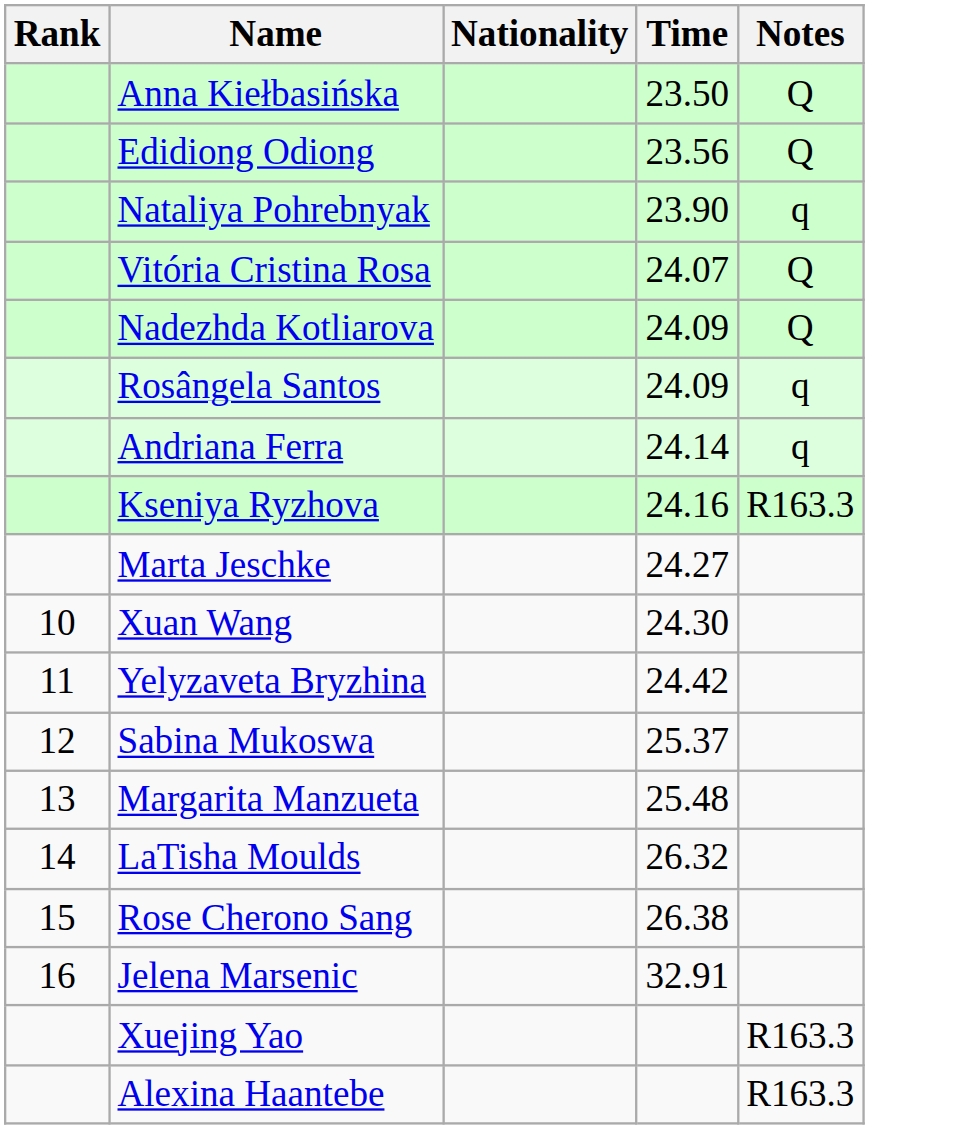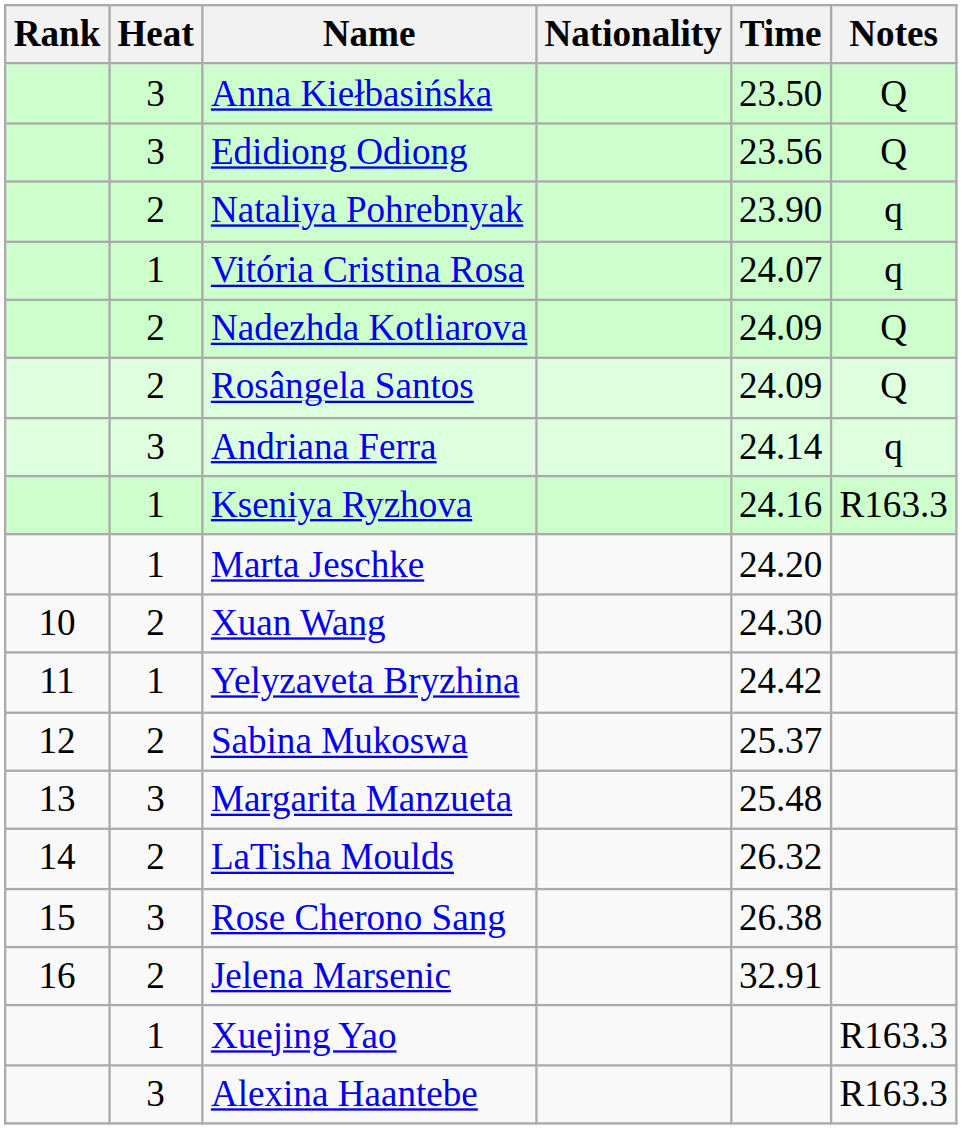+ column: Heat | 3 | 3 | 2 | 1 | 2 | 2 | 3 | 1 | 1 | 2 | 1 | 2 | 3 | 2 | 3 | 2 | 1 | 3
Vitória Cristina Rosa | Notes: Q -> q
Rosângela Santos | Notes: q -> Q
Marta Jeschke | Time: 24.27 -> 24.20
